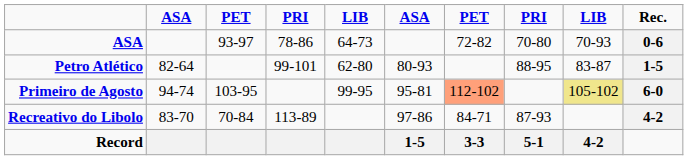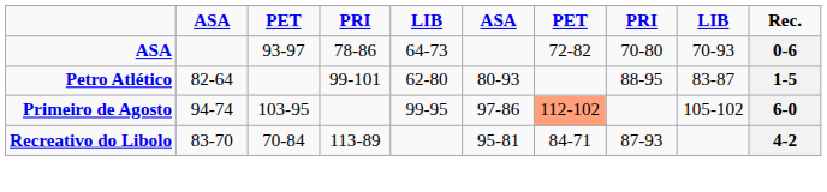Primeiro de Agosto | column 6: 95-81 -> 97-86
Primeiro de Agosto | column 9: khaki background -> no background
Recreativo do Libolo | column 6: 97-86 -> 95-81
- row: Record | 1-5 | 3-3 | 5-1 | 4-2
